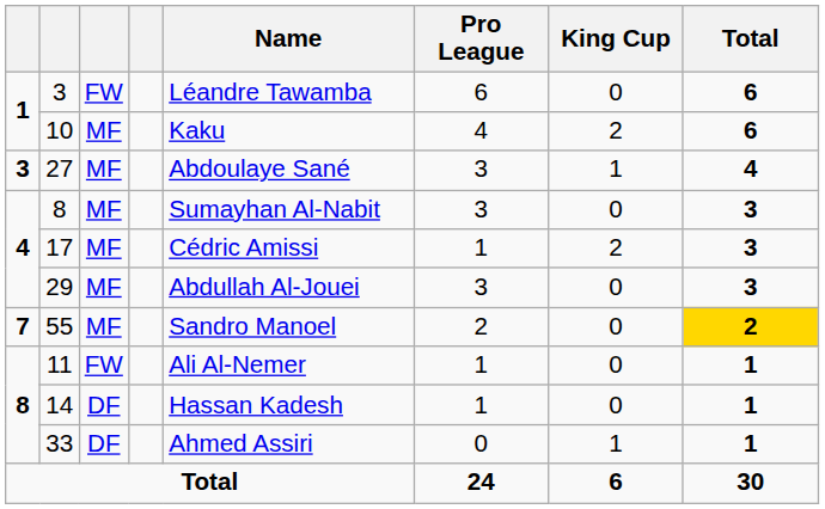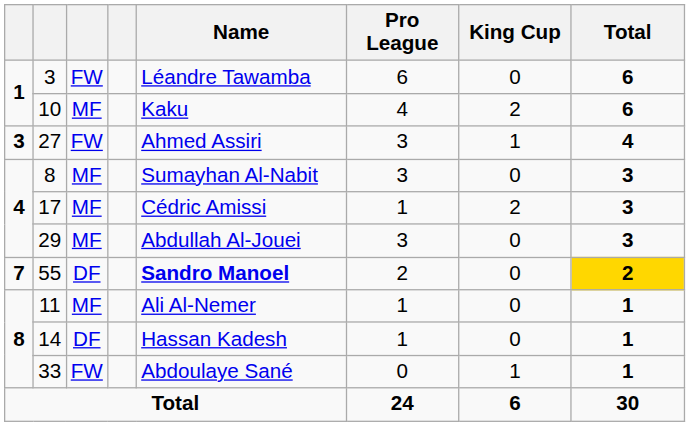27 | column 3: MF -> FW
27 | Name: Abdoulaye Sané -> Ahmed Assiri
55 | column 3: MF -> DF
55 | Name: normal -> bold
11 | column 3: FW -> MF
33 | column 3: DF -> FW
33 | Name: Ahmed Assiri -> Abdoulaye Sané
